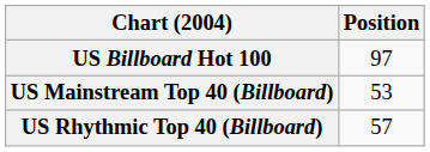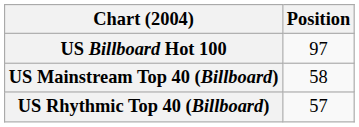US Mainstream Top 40 (Billboard) | Position: 53 -> 58
